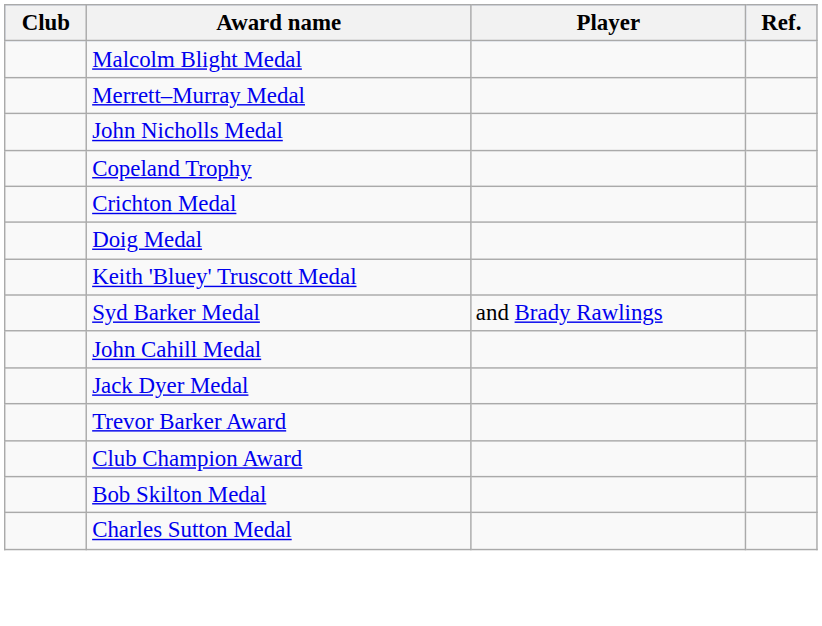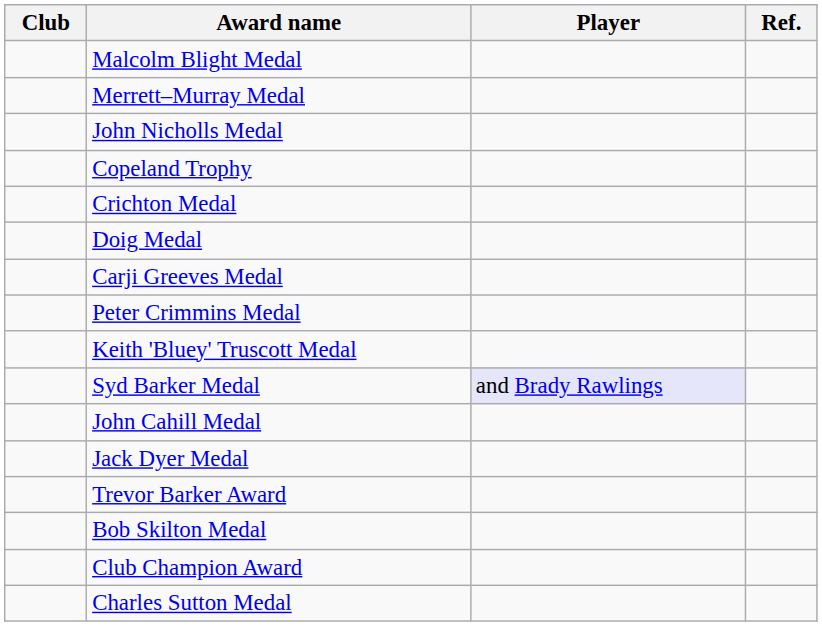+ row: Carji Greeves Medal
+ row: Peter Crimmins Medal
Syd Barker Medal | Player: no background -> lavender background
rows swapped: Bob Skilton Medal <-> Club Champion Award
